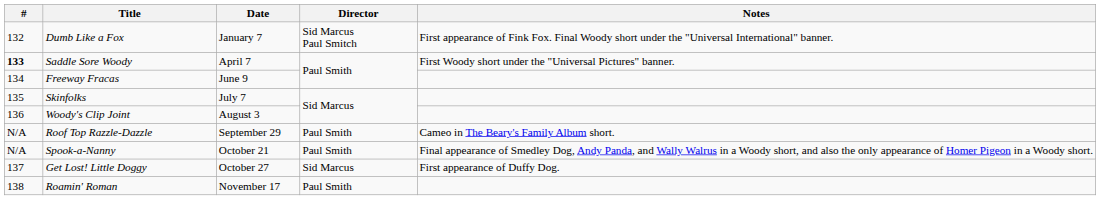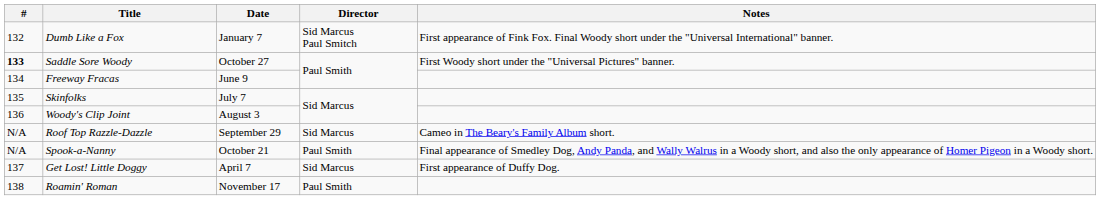Saddle Sore Woody | Date: April 7 -> October 27
Roof Top Razzle-Dazzle | Director: Paul Smith -> Sid Marcus
Get Lost! Little Doggy | Date: October 27 -> April 7
